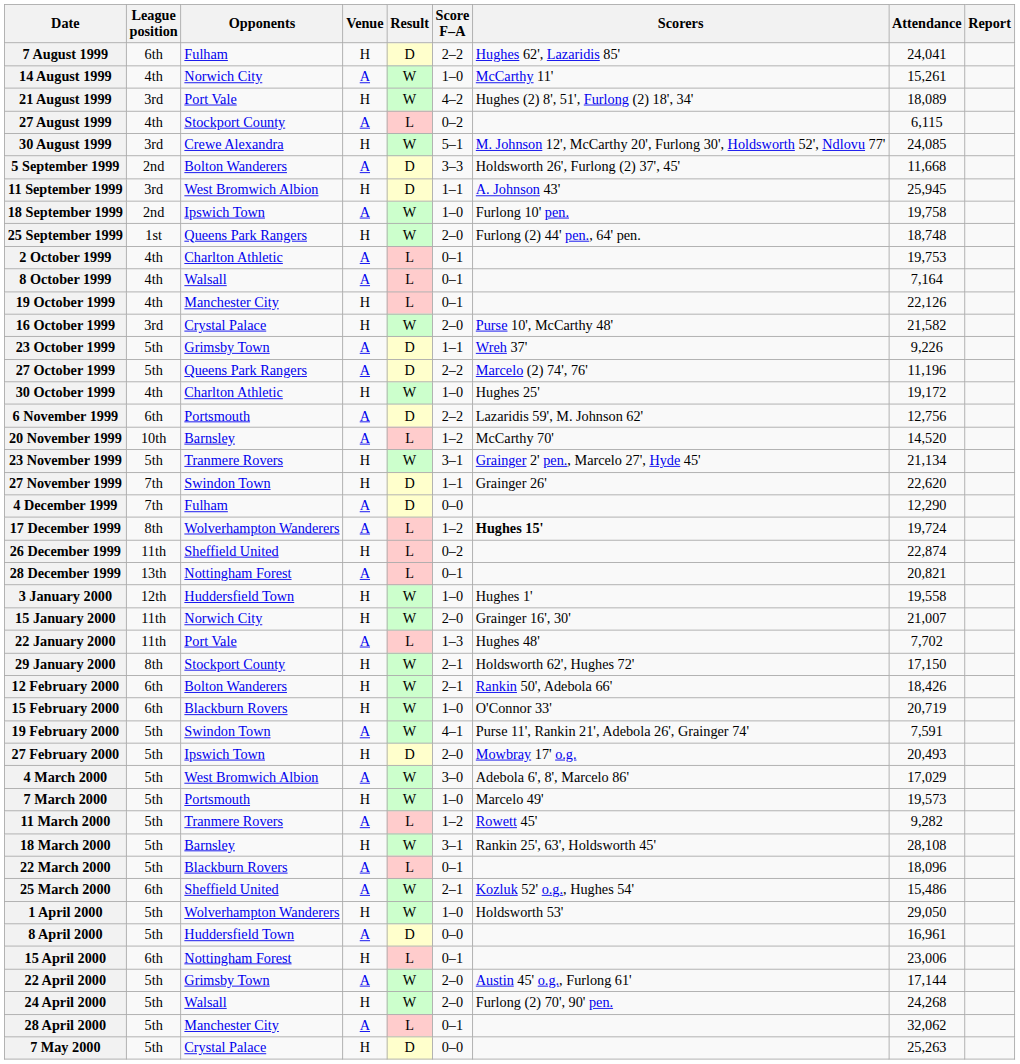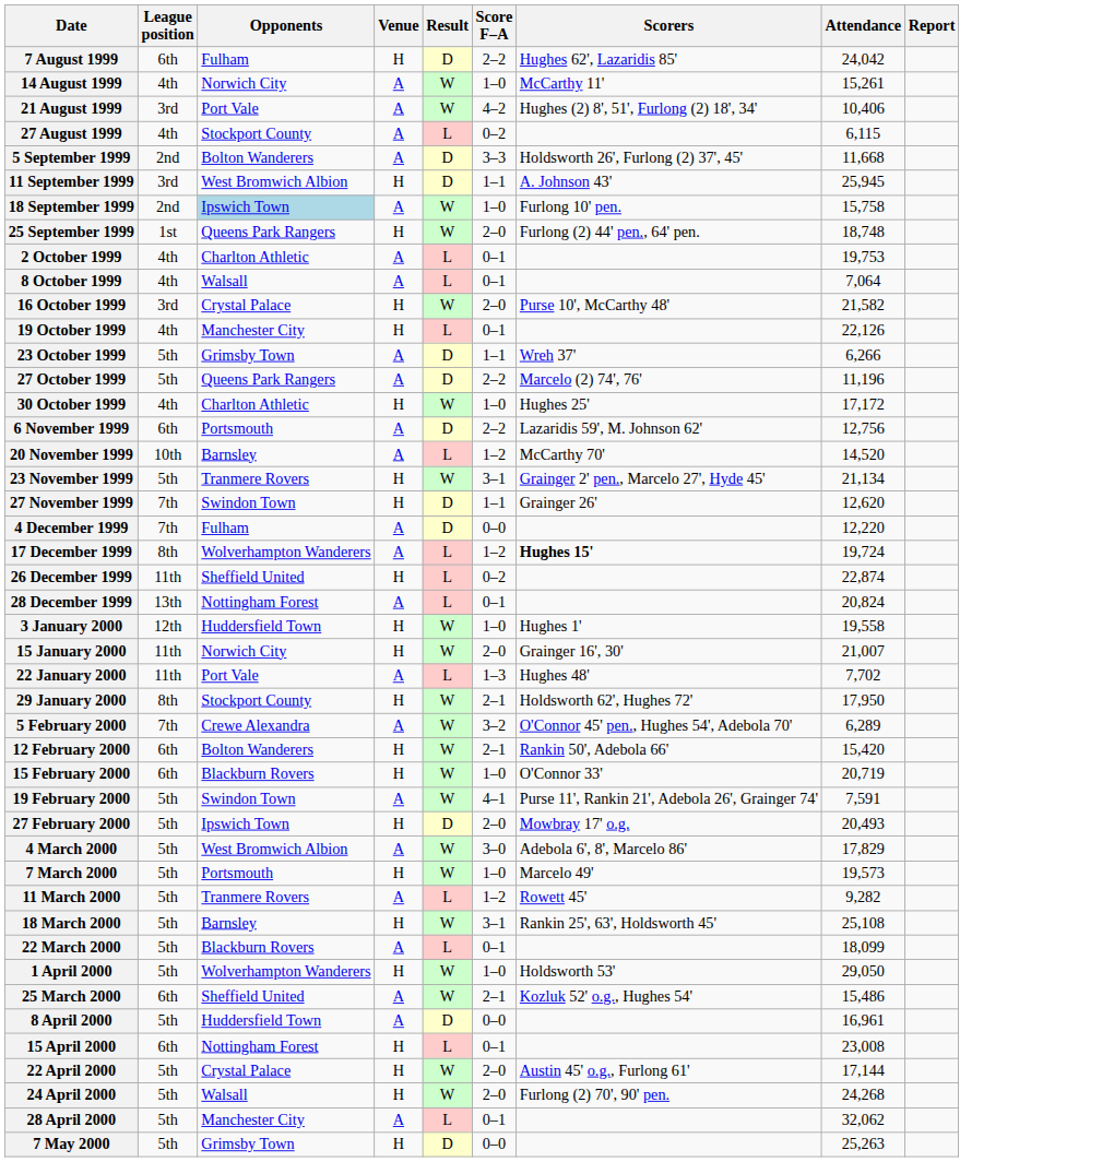7 August 1999 | Attendance: 24,041 -> 24,042
21 August 1999 | Venue: H -> A
21 August 1999 | Attendance: 18,089 -> 10,406
- row: 30 August 1999 | 3rd | Crewe Alexandra | H | W | 5–1 | M. Johnson 12', McCarthy 20', Furlong 30', Holdsworth 52', Ndlovu 77' | 24,085
18 September 1999 | Opponents: no background -> lightblue background
18 September 1999 | Attendance: 19,758 -> 15,758
8 October 1999 | Attendance: 7,164 -> 7,064
rows swapped: 16 October 1999 <-> 19 October 1999
23 October 1999 | Attendance: 9,226 -> 6,266
30 October 1999 | Attendance: 19,172 -> 17,172
27 November 1999 | Attendance: 22,620 -> 12,620
4 December 1999 | Attendance: 12,290 -> 12,220
28 December 1999 | Attendance: 20,821 -> 20,824
29 January 2000 | Attendance: 17,150 -> 17,950
+ row: 5 February 2000 | 7th | Crewe Alexandra | A | W | 3–2 | O'Connor 45' pen., Hughes 54', Adebola 70' | 6,289
12 February 2000 | Attendance: 18,426 -> 15,420
4 March 2000 | Attendance: 17,029 -> 17,829
18 March 2000 | Attendance: 28,108 -> 25,108
22 March 2000 | Attendance: 18,096 -> 18,099
rows swapped: 25 March 2000 <-> 1 April 2000
15 April 2000 | Attendance: 23,006 -> 23,008
22 April 2000 | Opponents: Grimsby Town -> Crystal Palace
22 April 2000 | Venue: A -> H
7 May 2000 | Opponents: Crystal Palace -> Grimsby Town
